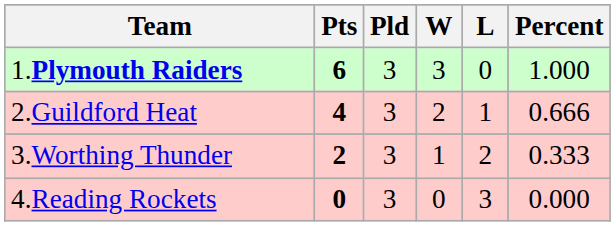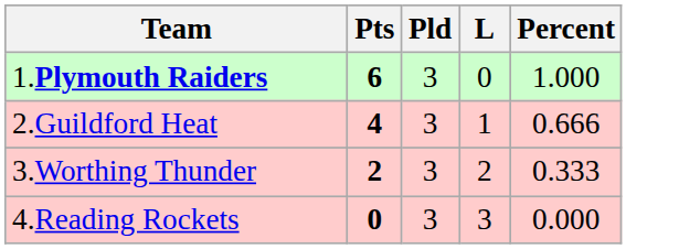- column: W | 3 | 2 | 1 | 0
